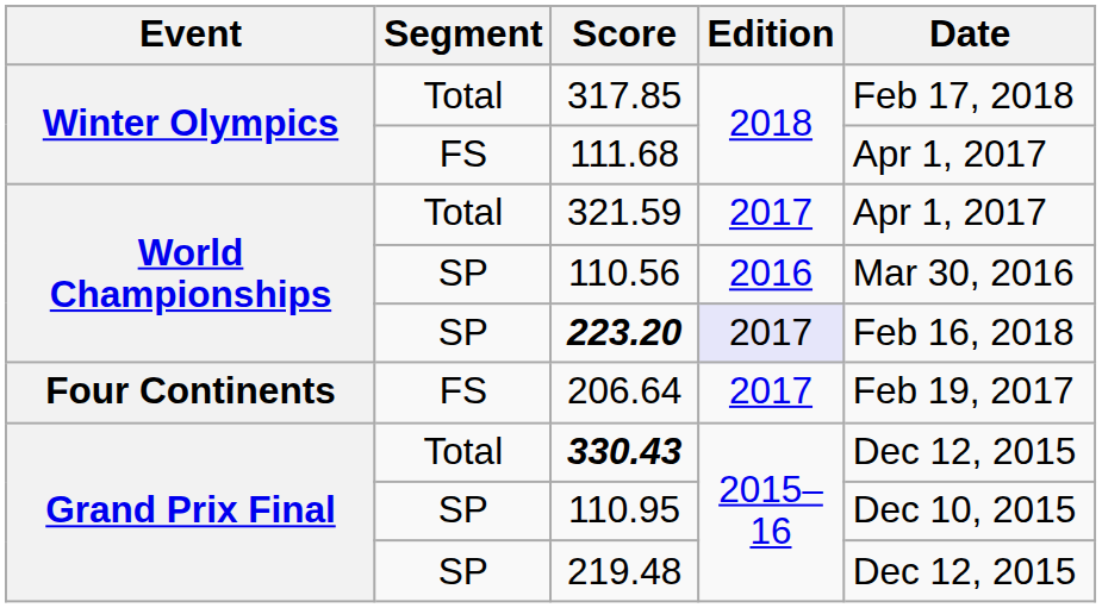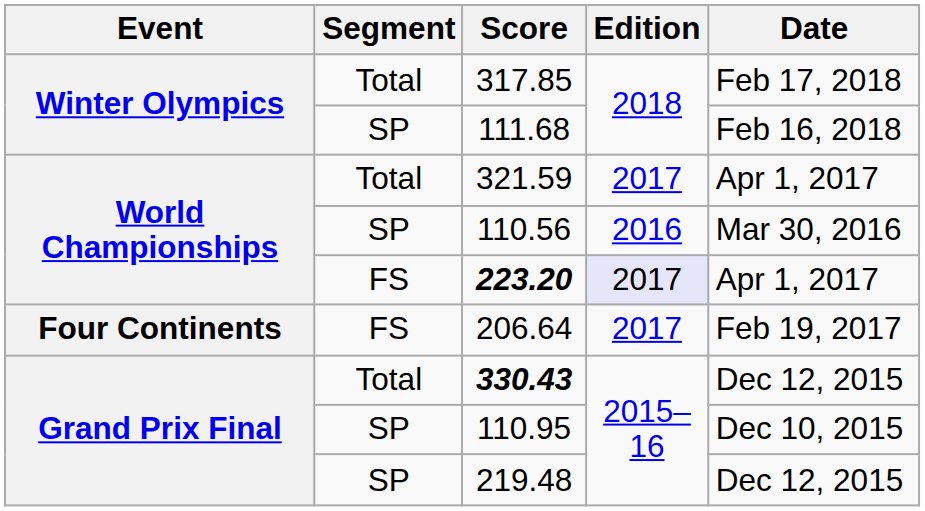111.68 | Segment: FS -> SP
111.68 | Date: Apr 1, 2017 -> Feb 16, 2018
223.20 | Segment: SP -> FS
223.20 | Date: Feb 16, 2018 -> Apr 1, 2017
